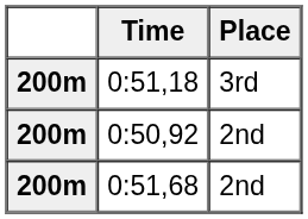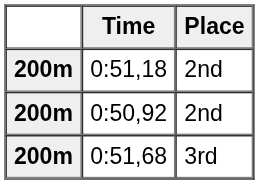0:51,18 | Place: 3rd -> 2nd
0:51,68 | Place: 2nd -> 3rd
